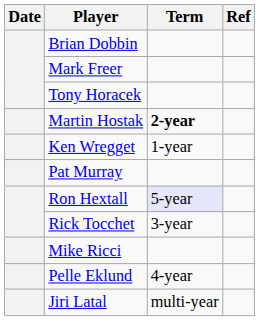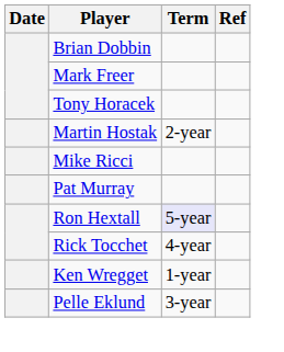Martin Hostak | Term: bold -> normal
rows swapped: Mike Ricci <-> Ken Wregget
Rick Tocchet | Term: 3-year -> 4-year
Pelle Eklund | Term: 4-year -> 3-year
- row: Jiri Latal | multi-year
